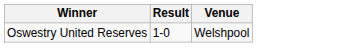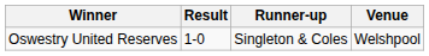+ column: Runner-up | Singleton & Coles
